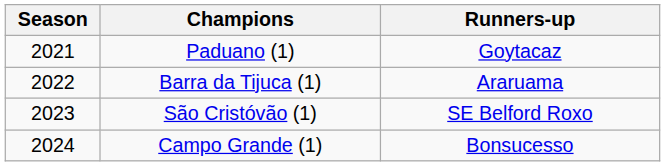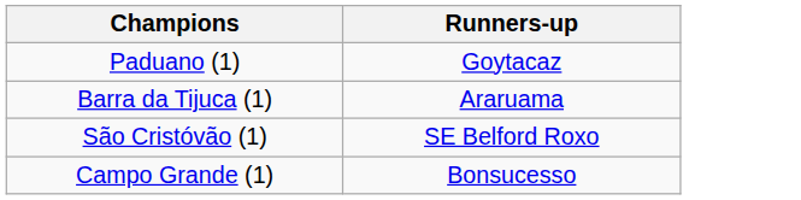- column: Season | 2021 | 2022 | 2023 | 2024
